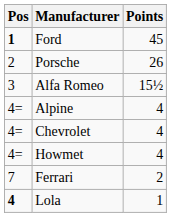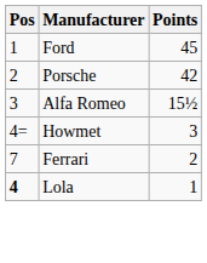Ford | Pos: bold -> normal
Porsche | Points: 26 -> 42
- row: 4= | Alpine | 4
- row: 4= | Chevrolet | 4
Howmet | Points: 4 -> 3
